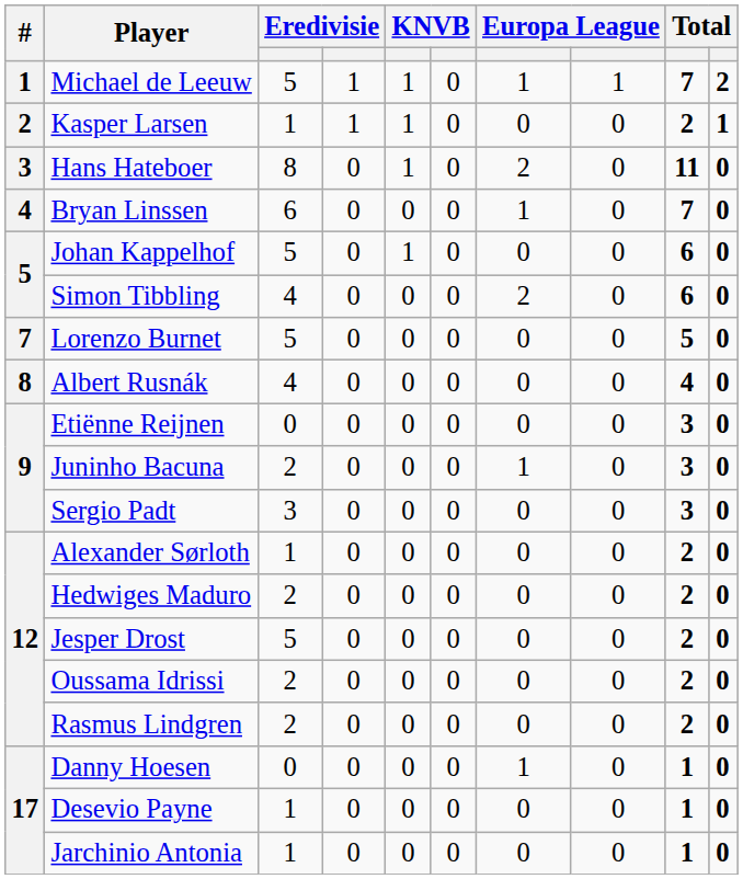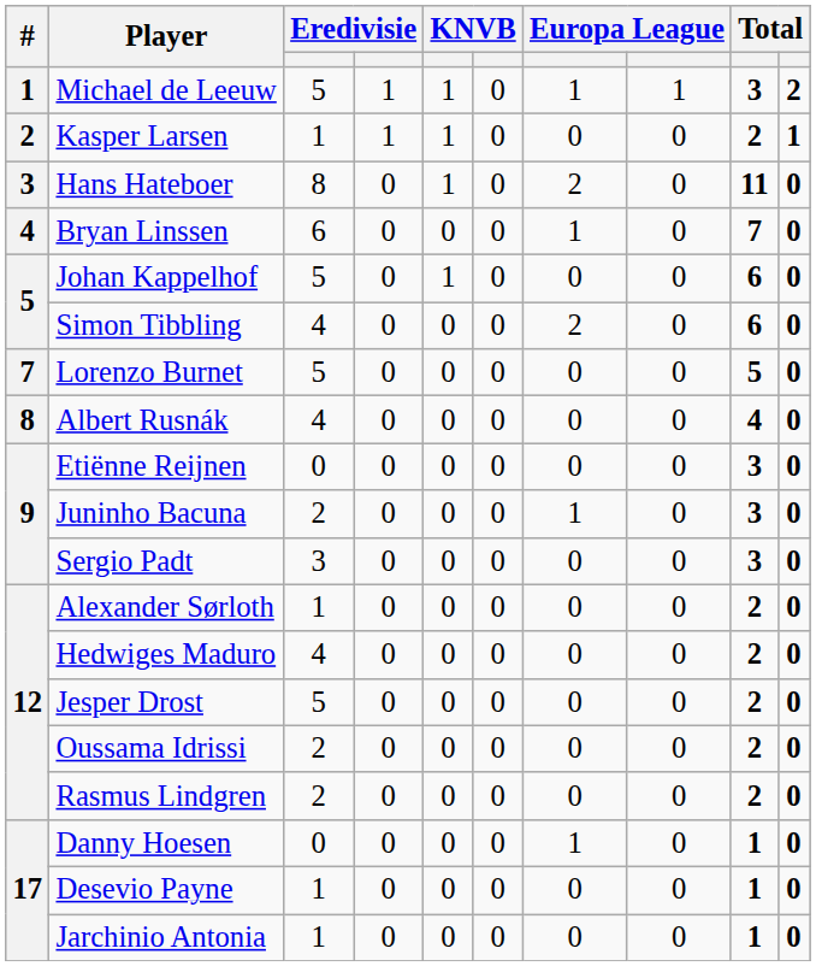Michael de Leeuw | column 9: 7 -> 3
Hedwiges Maduro | column 3: 2 -> 4
